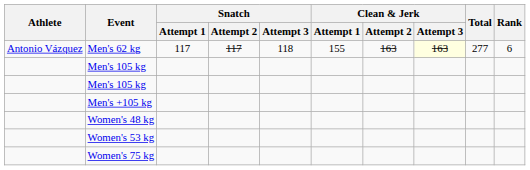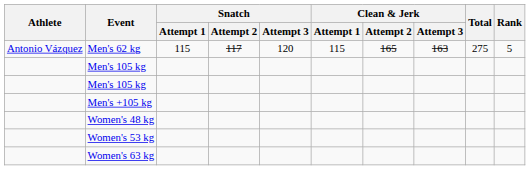Men's 62 kg | Snatch / Attempt 1: 117 -> 115
Men's 62 kg | Snatch / Attempt 3: 118 -> 120
Men's 62 kg | Clean & Jerk / Attempt 1: 155 -> 115
Men's 62 kg | Clean & Jerk / Attempt 2: 163 -> 165
Men's 62 kg | Clean & Jerk / Attempt 3: lightyellow background -> no background
Men's 62 kg | Total: 277 -> 275
Men's 62 kg | Rank: 6 -> 5
+ row: Women's 63 kg
- row: Women's 75 kg
